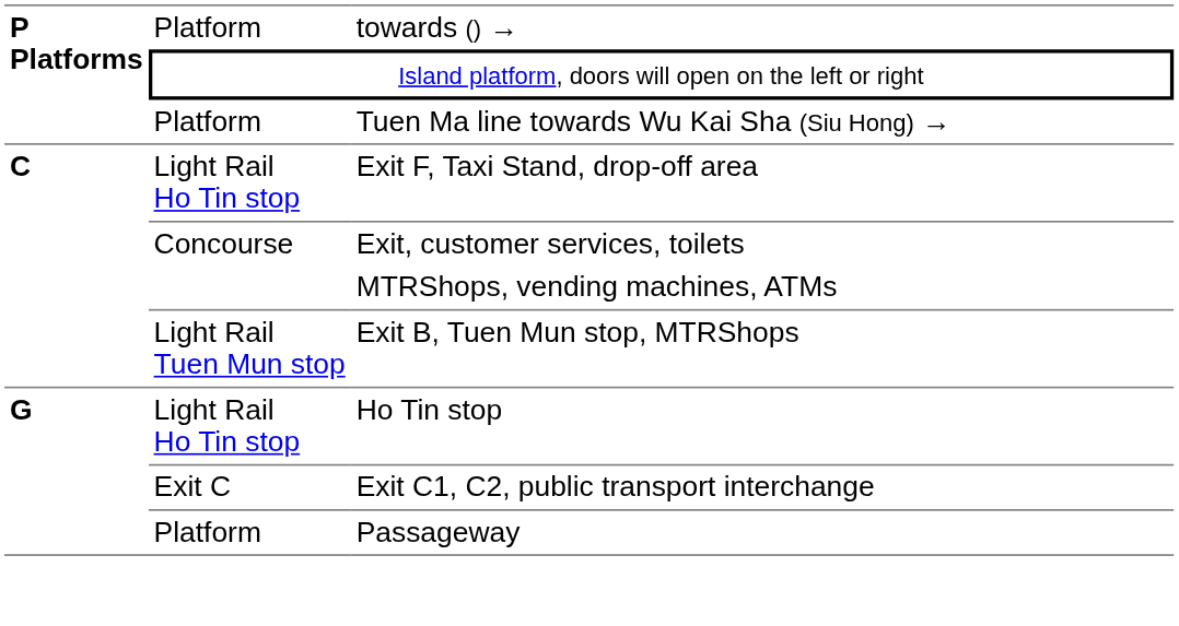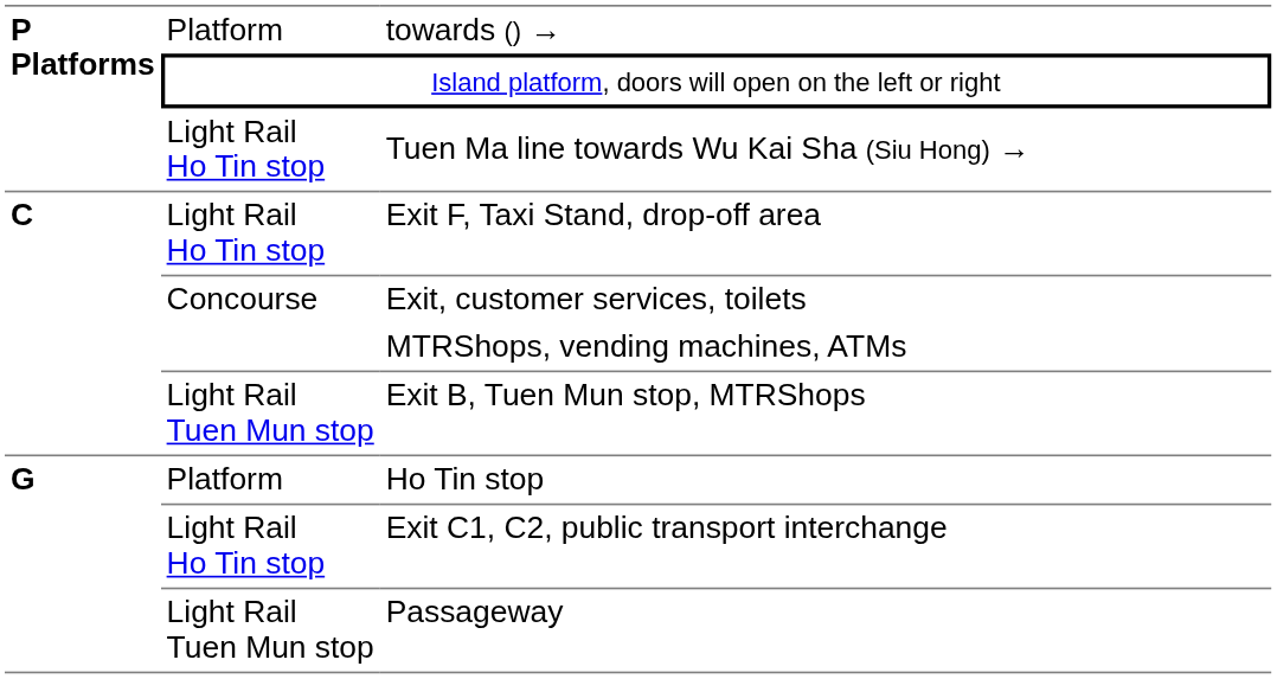Tuen Ma line towards Wu Kai Sha (Siu Hong) → | column 2: Platform -> Light Rail Ho Tin stop
Ho Tin stop | column 2: Light Rail Ho Tin stop -> Platform
Exit C1, C2, public transport interchange | column 2: Exit C -> Light Rail Ho Tin stop
Passageway | column 2: Platform -> Light Rail Tuen Mun stop
